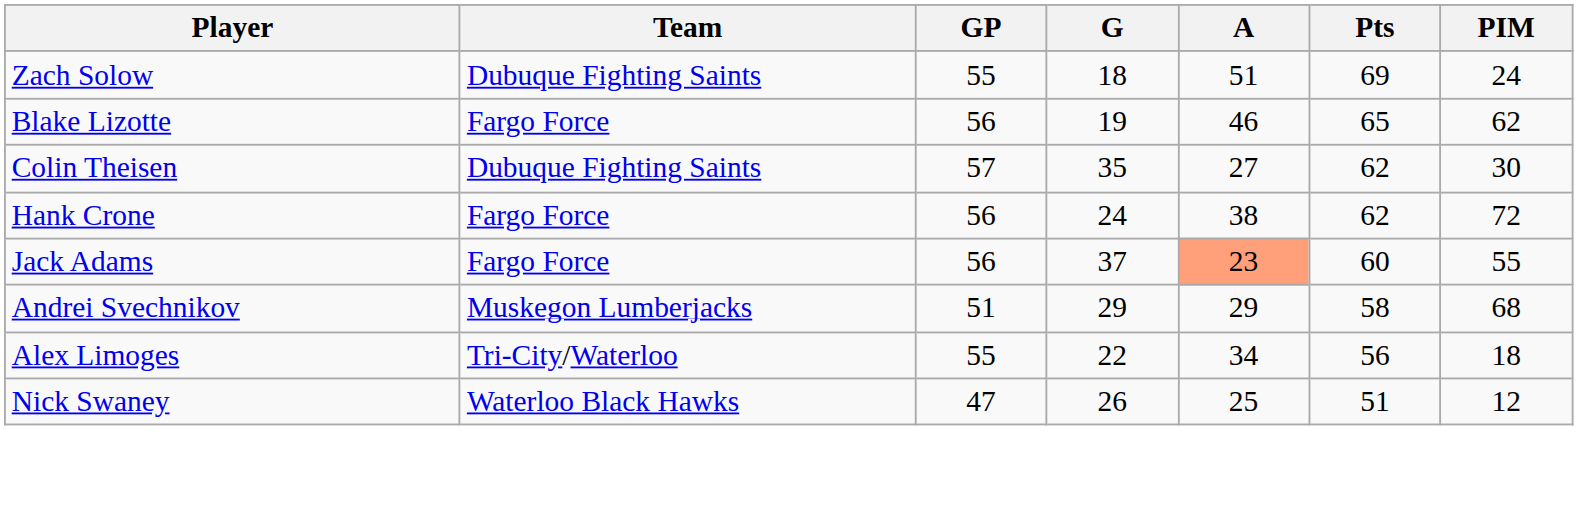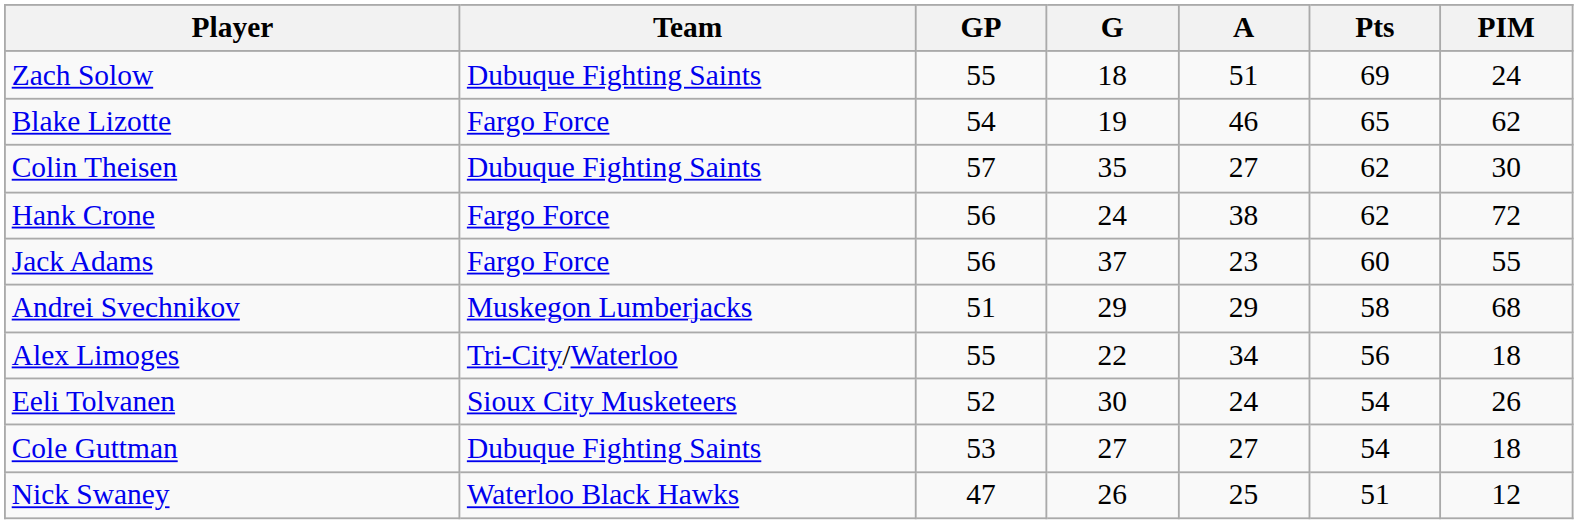Blake Lizotte | GP: 56 -> 54
Jack Adams | A: lightsalmon background -> no background
+ row: Eeli Tolvanen | Sioux City Musketeers | 52 | 30 | 24 | 54 | 26
+ row: Cole Guttman | Dubuque Fighting Saints | 53 | 27 | 27 | 54 | 18
